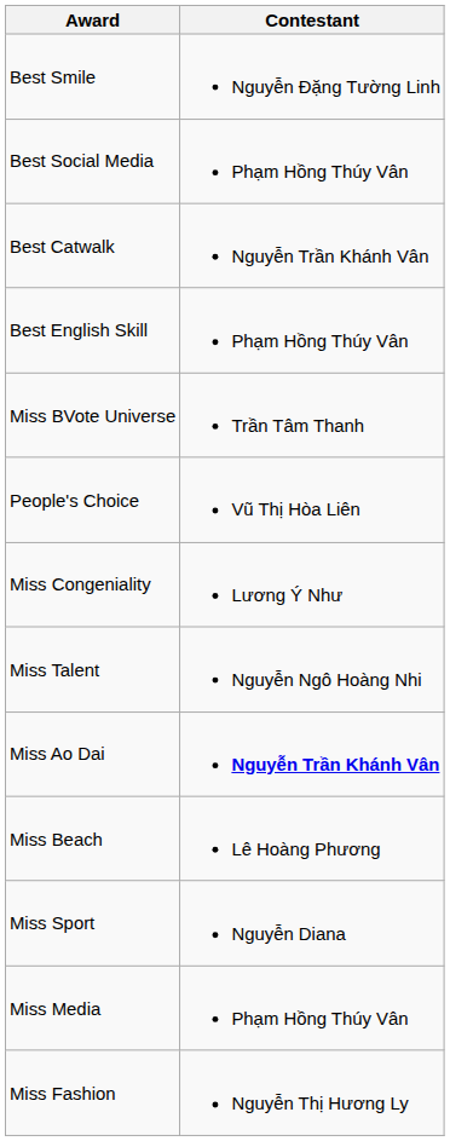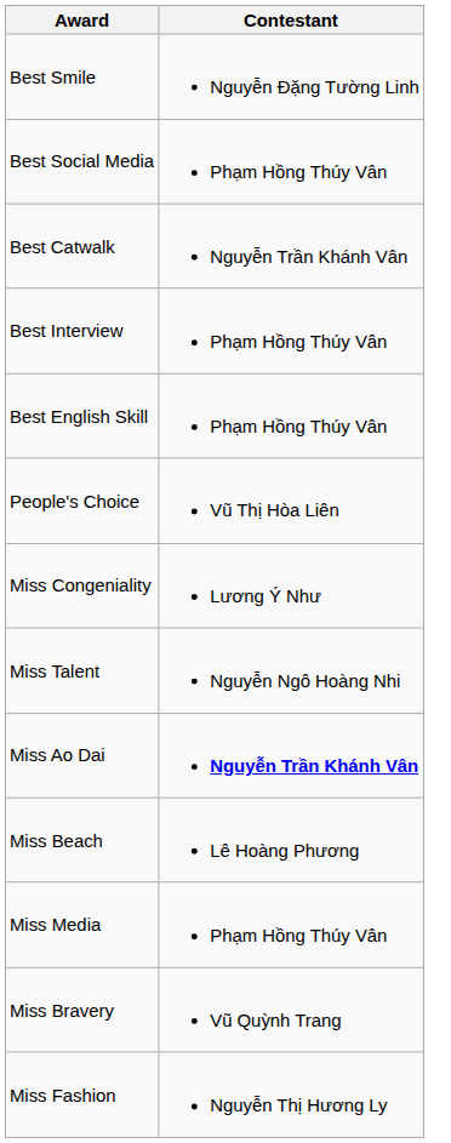+ row: Best Interview | Phạm Hồng Thúy Vân
- row: Miss BVote Universe | Trần Tâm Thanh
- row: Miss Sport | Nguyễn Diana
+ row: Miss Bravery | Vũ Quỳnh Trang
